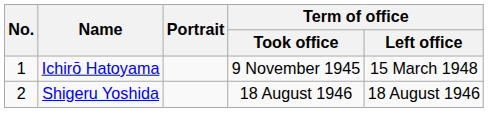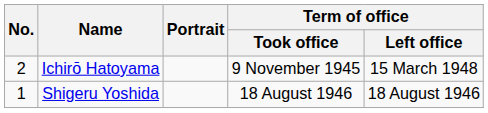Ichirō Hatoyama | No.: 1 -> 2
Shigeru Yoshida | No.: 2 -> 1
